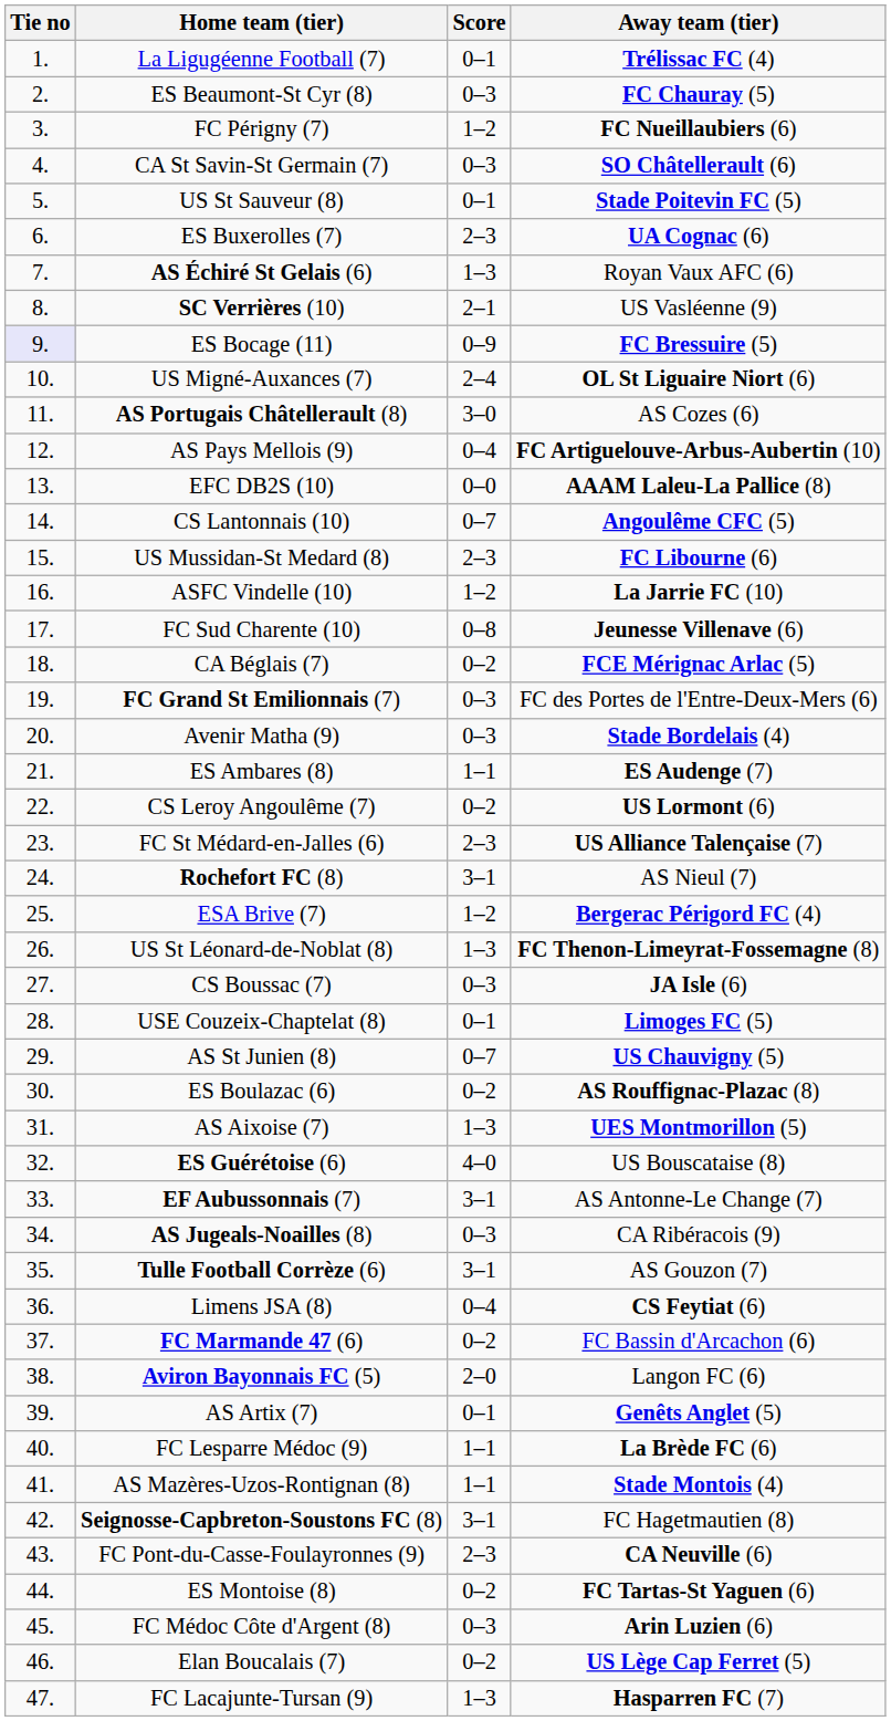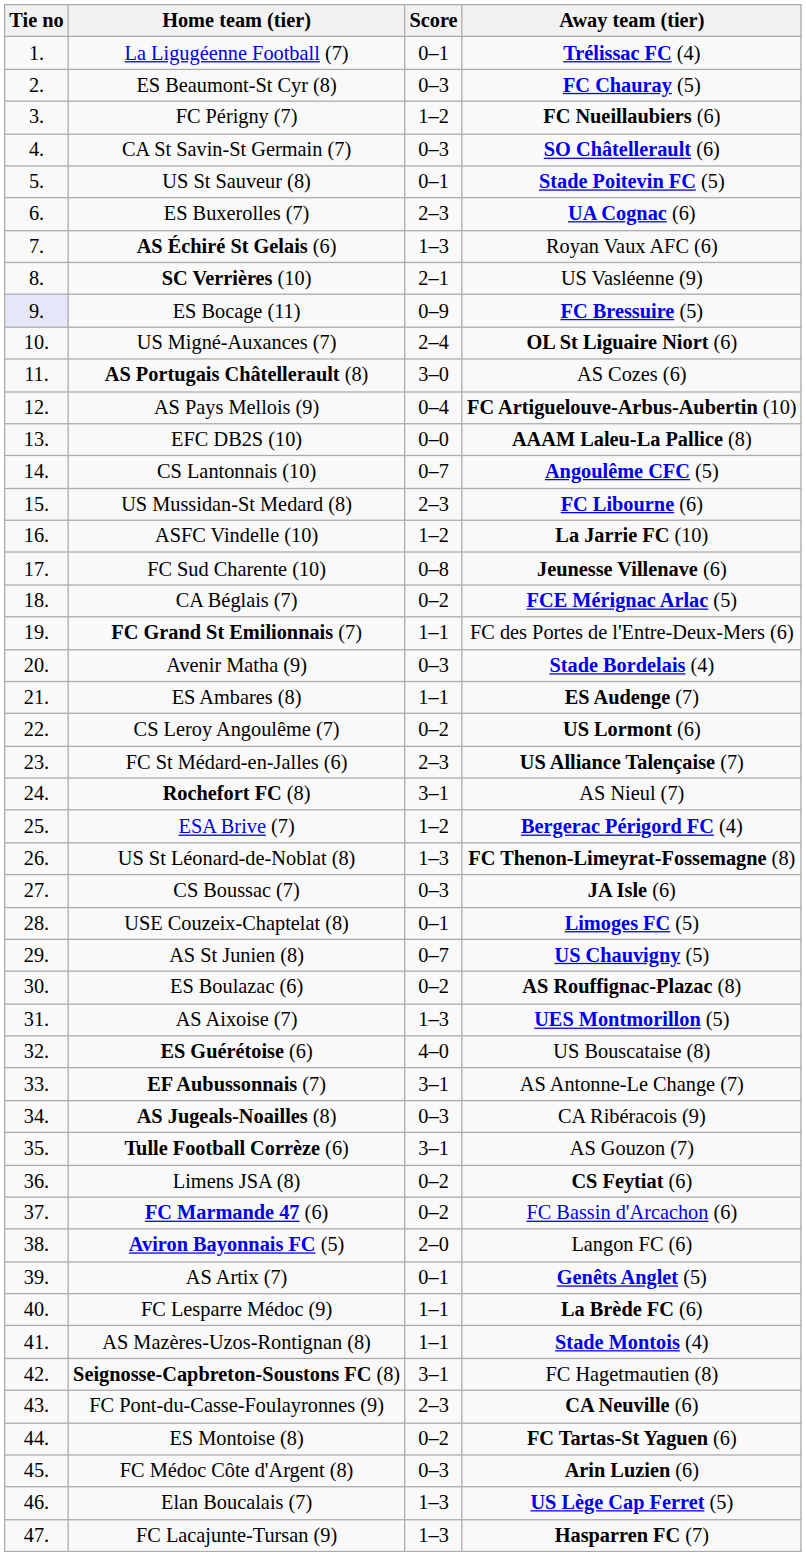FC Grand St Emilionnais (7) | Score: 0–3 -> 1–1
Limens JSA (8) | Score: 0–4 -> 0–2
Elan Boucalais (7) | Score: 0–2 -> 1–3
